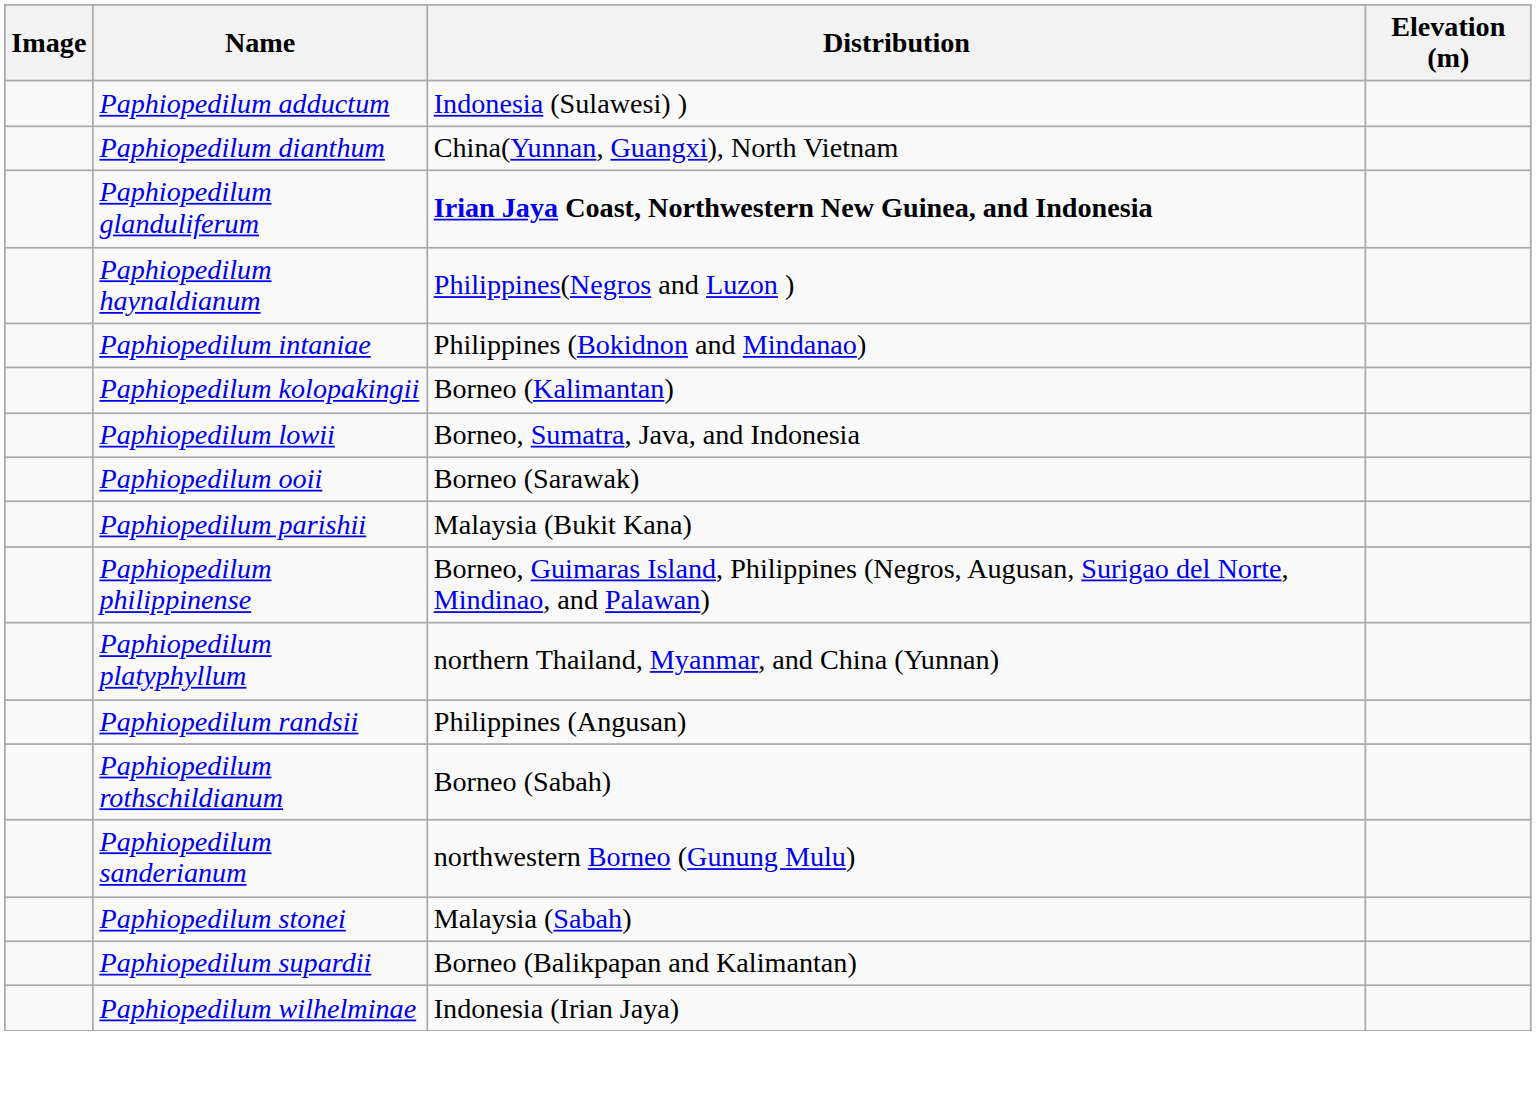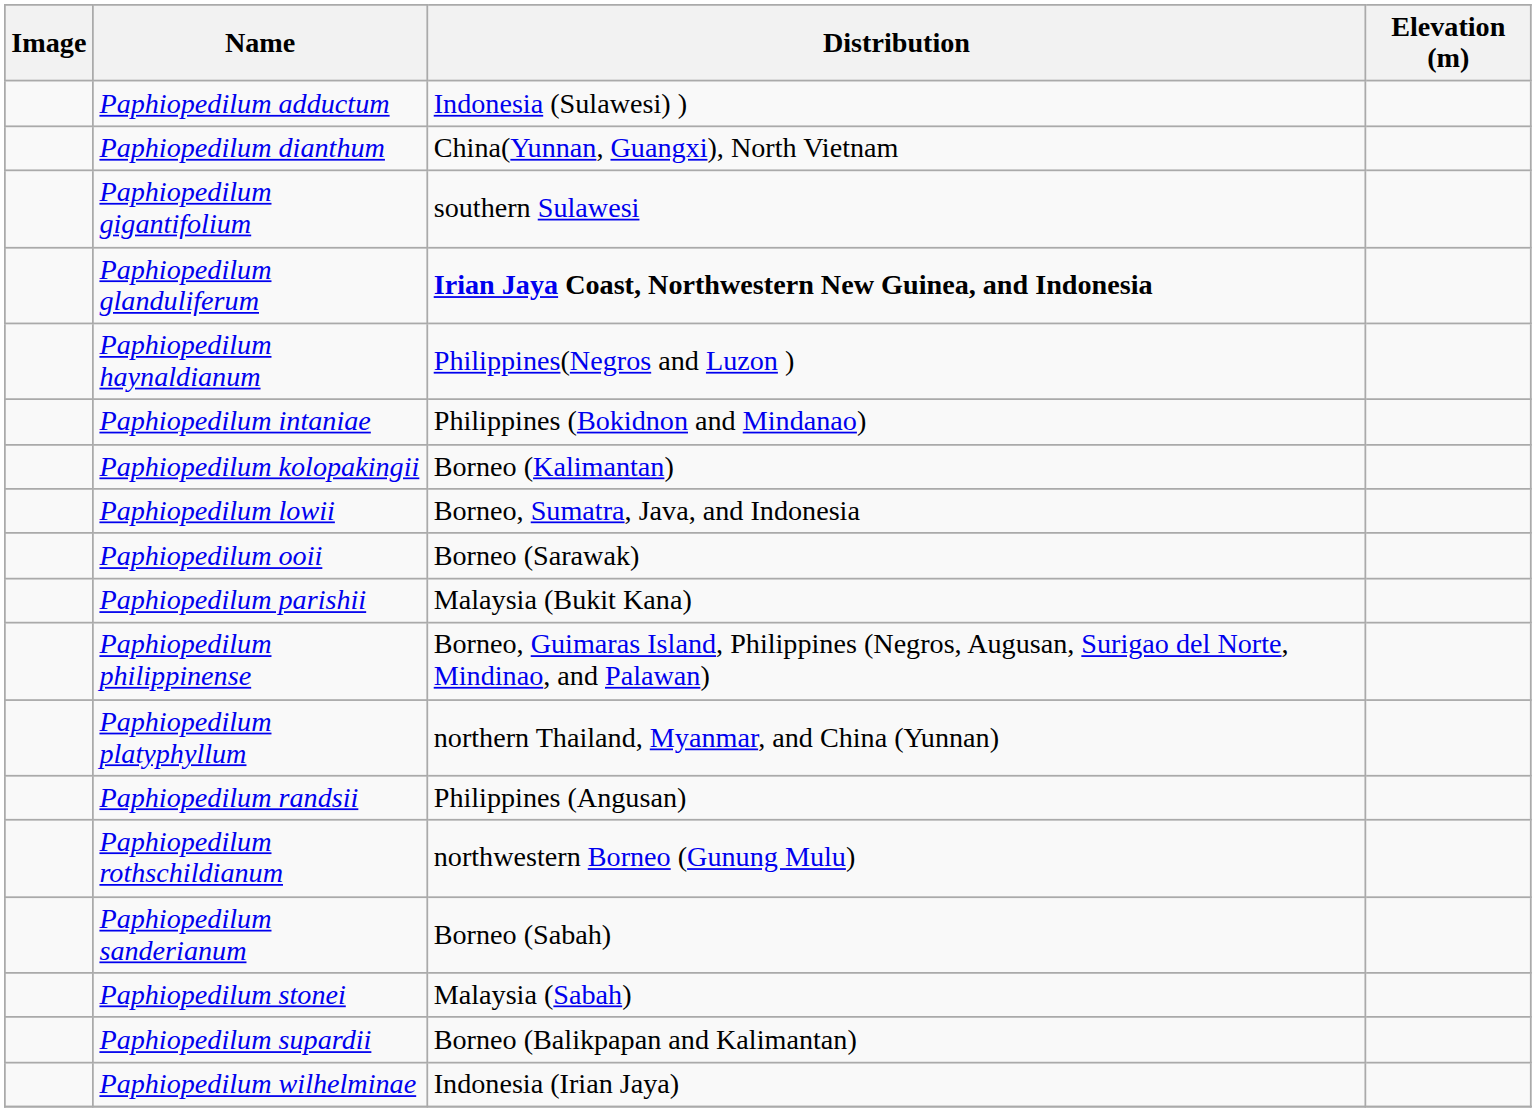+ row: Paphiopedilum gigantifolium | southern Sulawesi
Paphiopedilum rothschildianum | Distribution: Borneo (Sabah) -> northwestern Borneo (Gunung Mulu)
Paphiopedilum sanderianum | Distribution: northwestern Borneo (Gunung Mulu) -> Borneo (Sabah)
